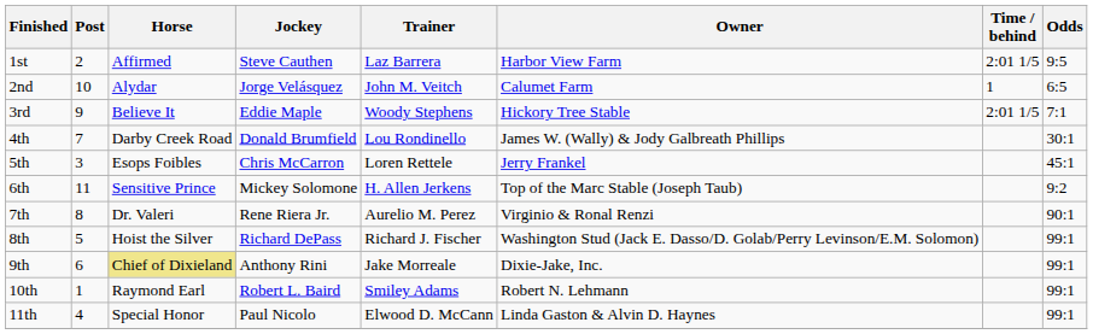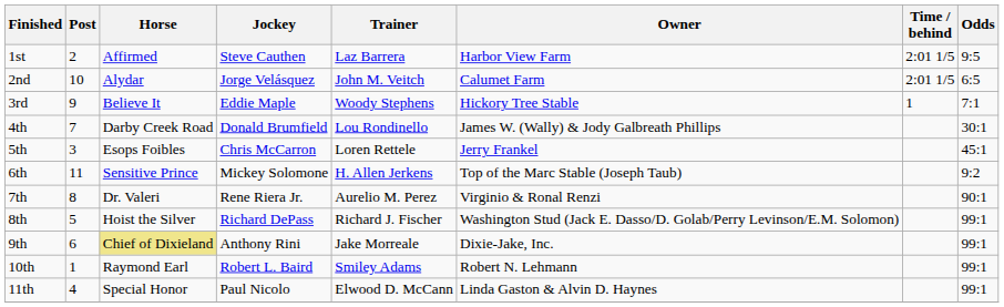2nd | Time / behind: 1 -> 2:01 1/5
3rd | Time / behind: 2:01 1/5 -> 1
